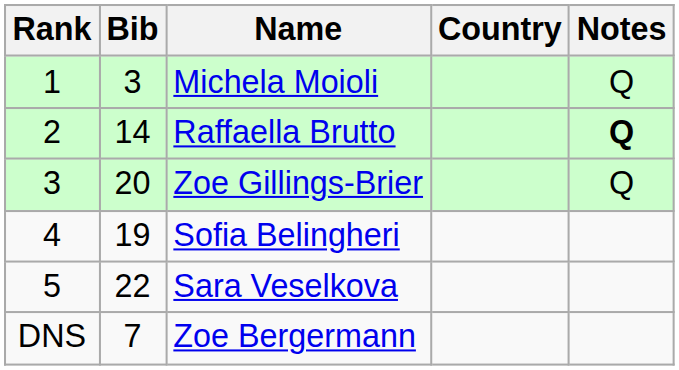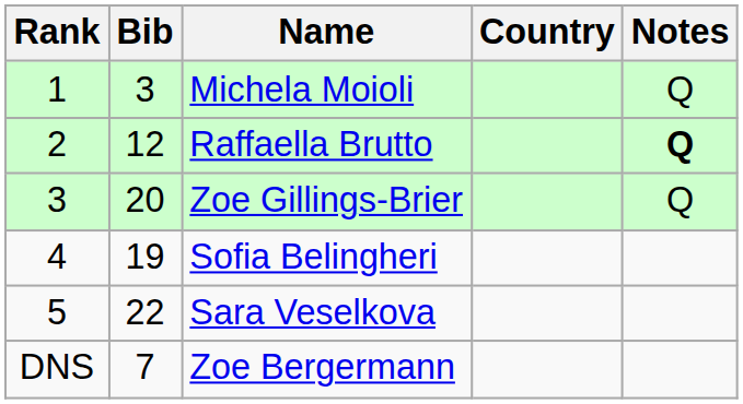Raffaella Brutto | Bib: 14 -> 12
